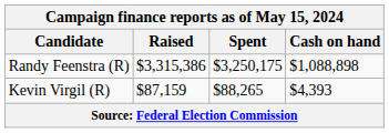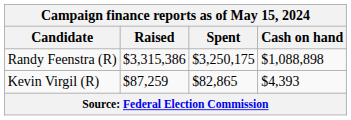Kevin Virgil (R) | Raised: $87,159 -> $87,259
Kevin Virgil (R) | Spent: $88,265 -> $82,865
